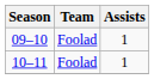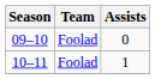09–10 | Assists: 1 -> 0
